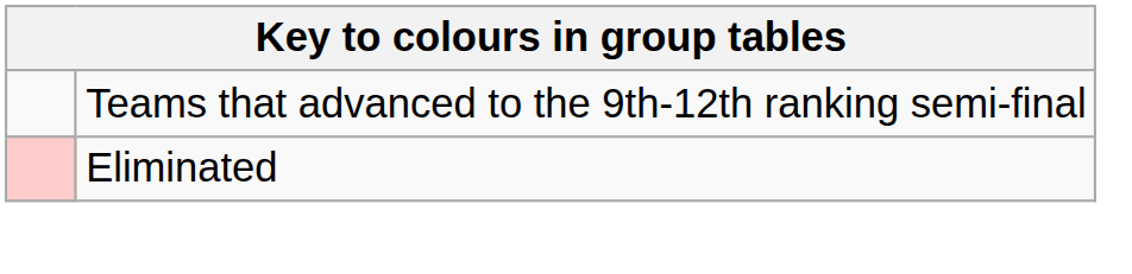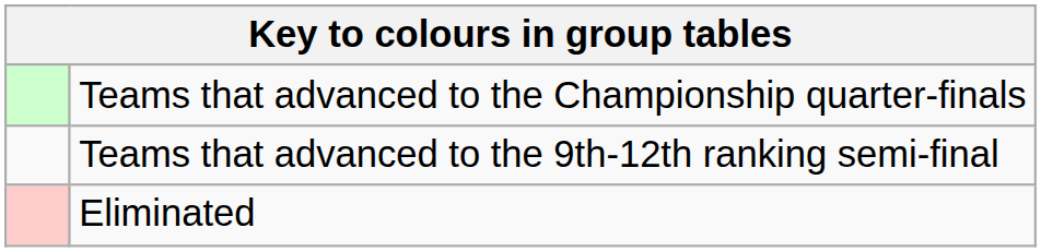+ row: Teams that advanced to the Championship quarter-finals
